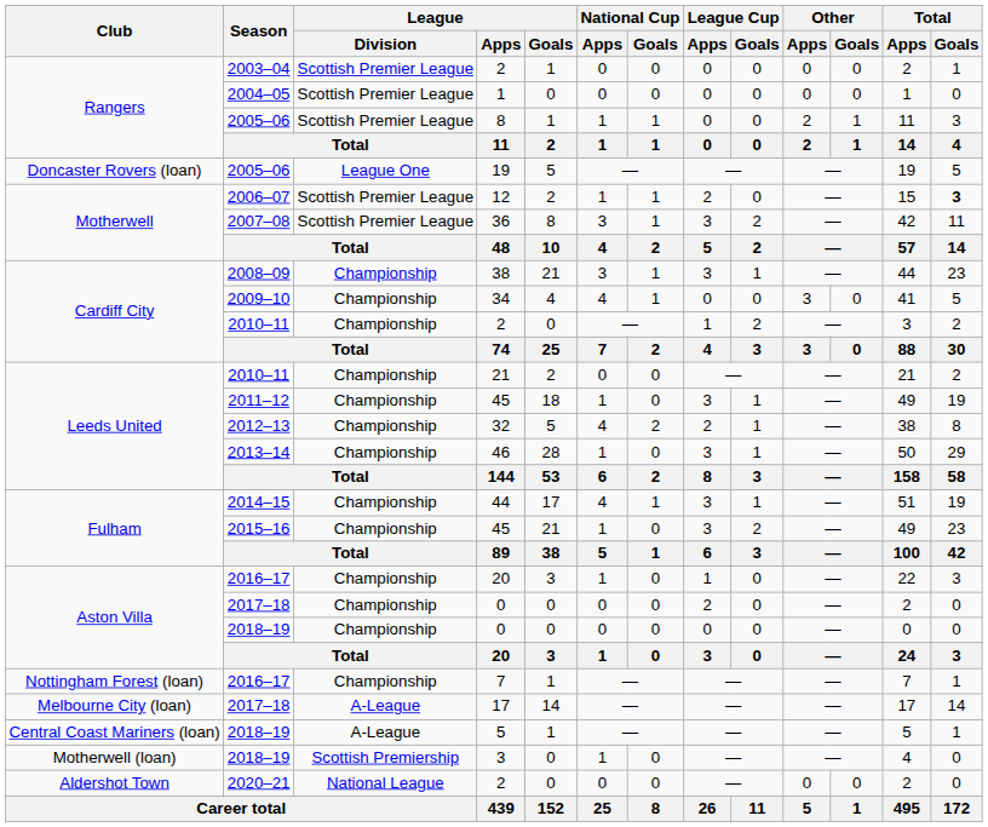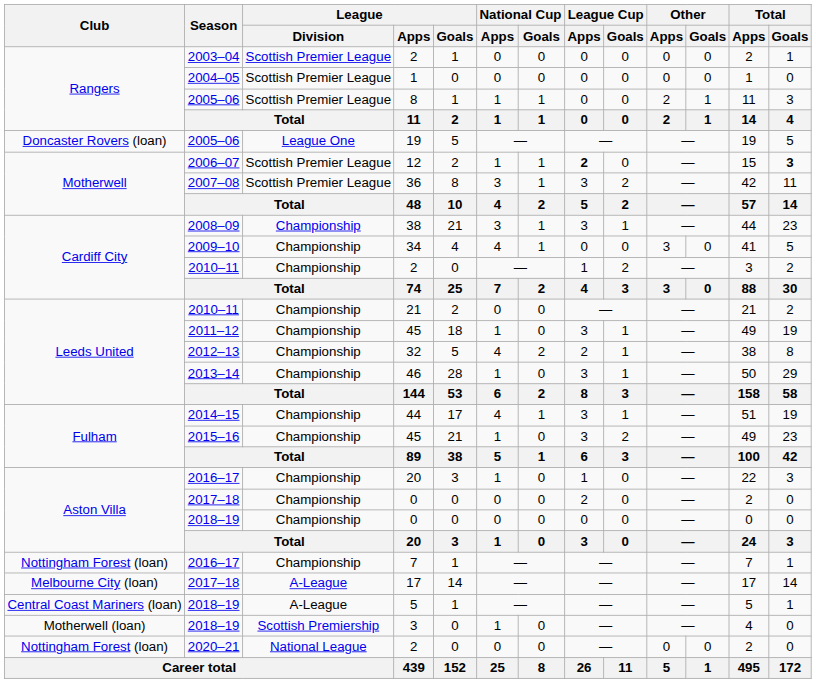12 | League Cup / Apps: normal -> bold
2020–21 / 2 | Club: Aldershot Town -> Nottingham Forest (loan)
